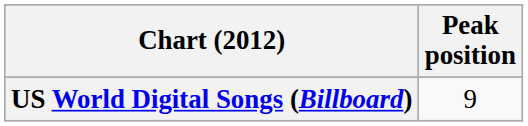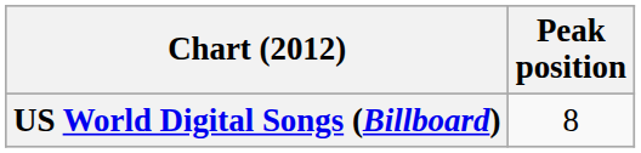US World Digital Songs (Billboard) | Peak position: 9 -> 8
